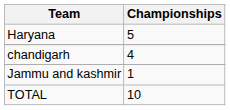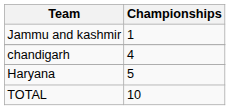rows swapped: Haryana <-> Jammu and kashmir
